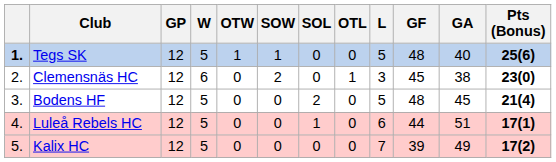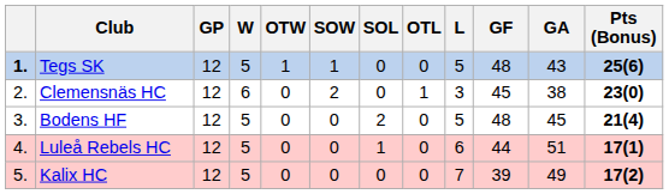Tegs SK | GA: 40 -> 43
